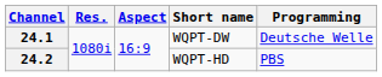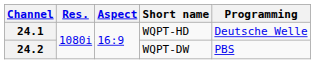24.1 | Short name: WQPT-DW -> WQPT-HD
24.2 | Short name: WQPT-HD -> WQPT-DW
